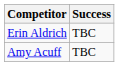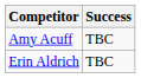rows swapped: Amy Acuff <-> Erin Aldrich
